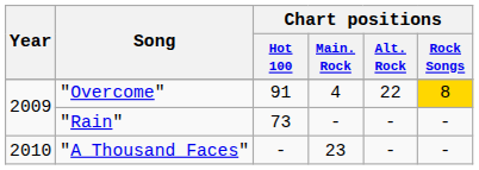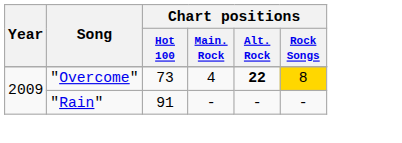"Overcome" | Chart positions / Hot 100: 91 -> 73
"Overcome" | Chart positions / Alt. Rock: normal -> bold
"Rain" | Chart positions / Hot 100: 73 -> 91
- row: 2010 | "A Thousand Faces" | - | 23 | - | -
